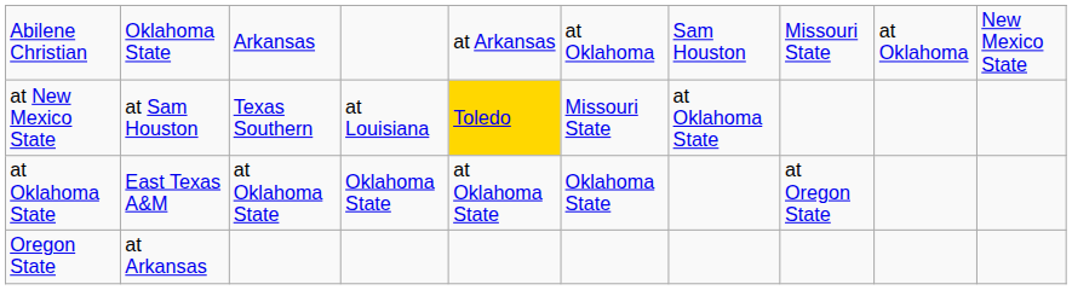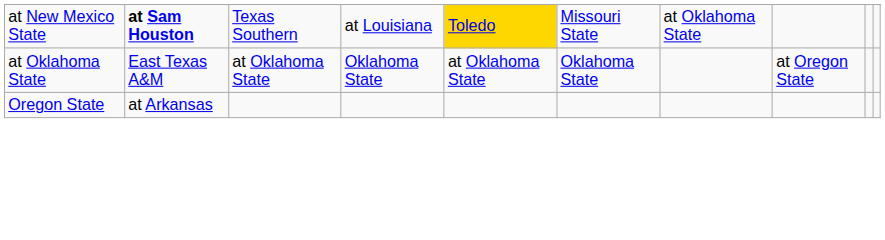- row: Abilene Christian | Oklahoma State | Arkansas | at Arkansas | at Oklahoma | Sam Houston | Missouri State | at Oklahoma | New Mexico State
at New Mexico State | column 2: normal -> bold
